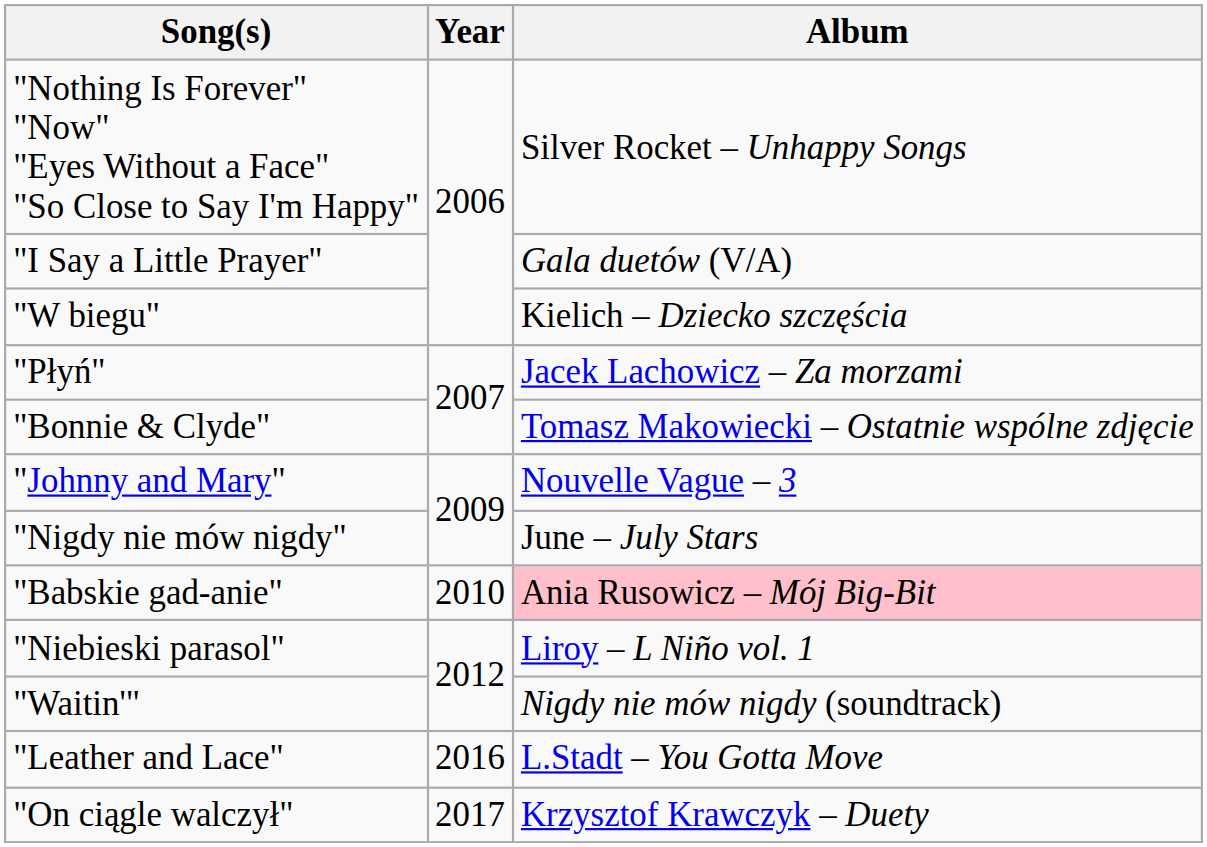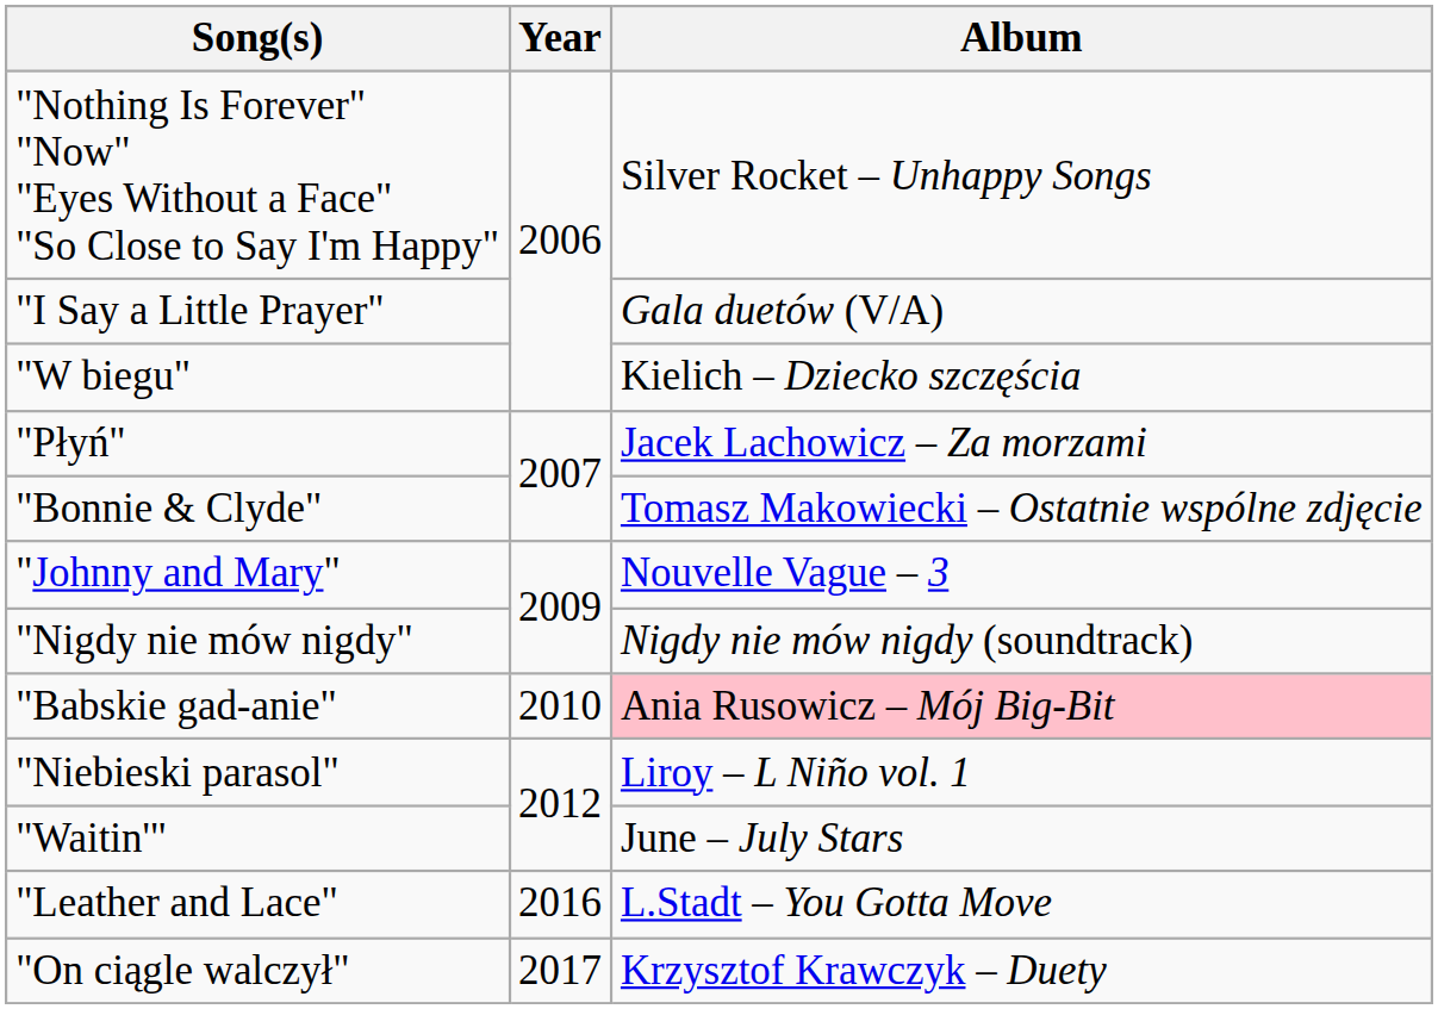"Nigdy nie mów nigdy" | Album: June – July Stars -> Nigdy nie mów nigdy (soundtrack)
"Waitin'" | Album: Nigdy nie mów nigdy (soundtrack) -> June – July Stars
